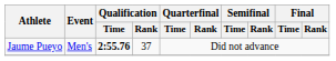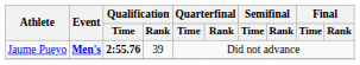Jaume Pueyo | Event: normal -> bold
Jaume Pueyo | Qualification / Rank: 37 -> 39
